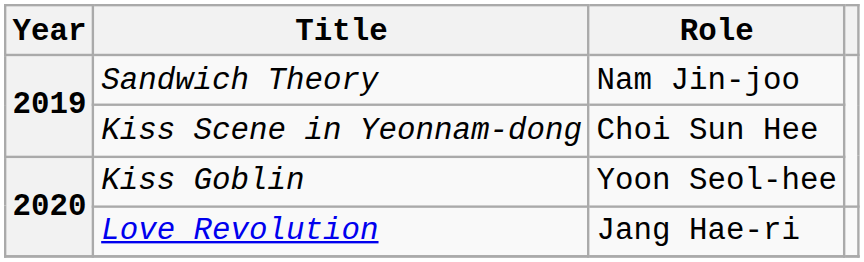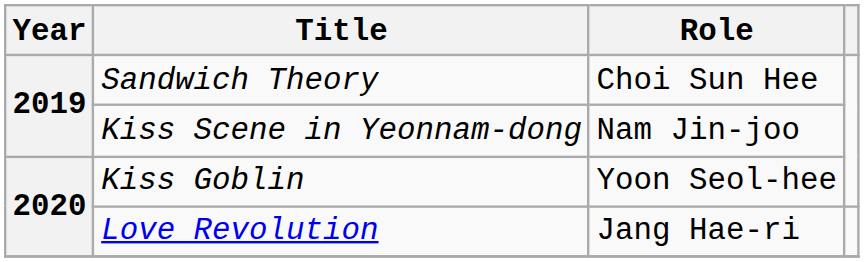Sandwich Theory | Role: Nam Jin-joo -> Choi Sun Hee
Kiss Scene in Yeonnam-dong | Role: Choi Sun Hee -> Nam Jin-joo
